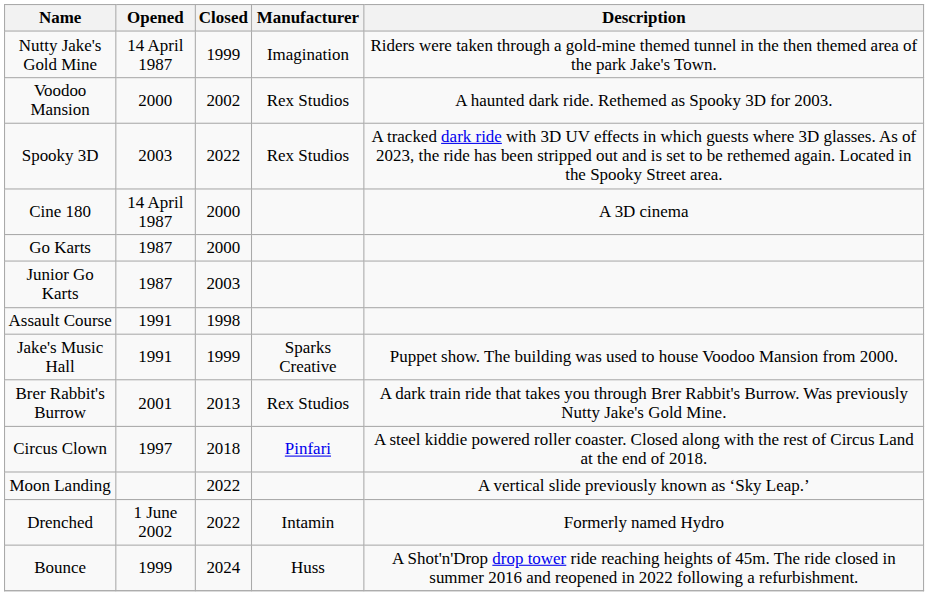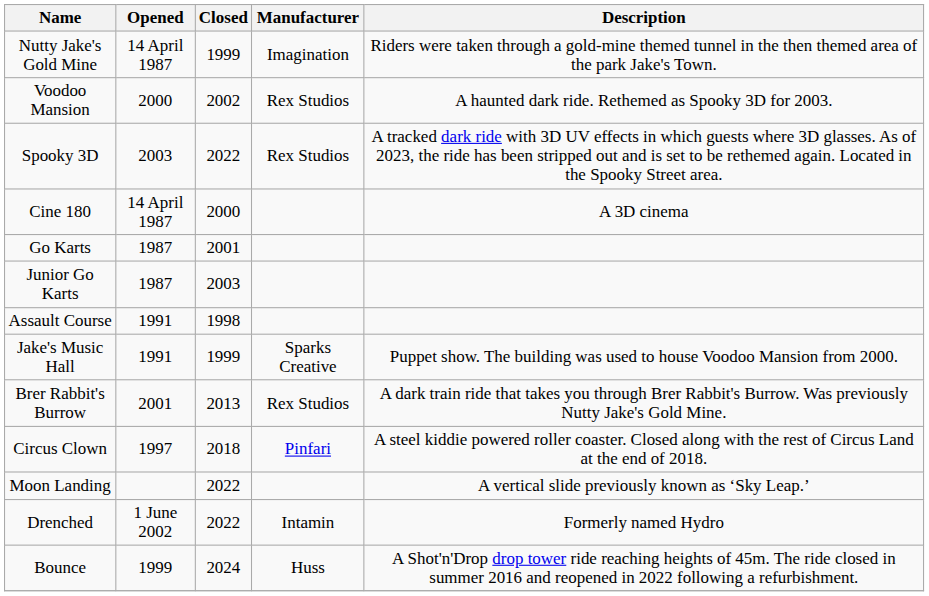Go Karts | Closed: 2000 -> 2001
